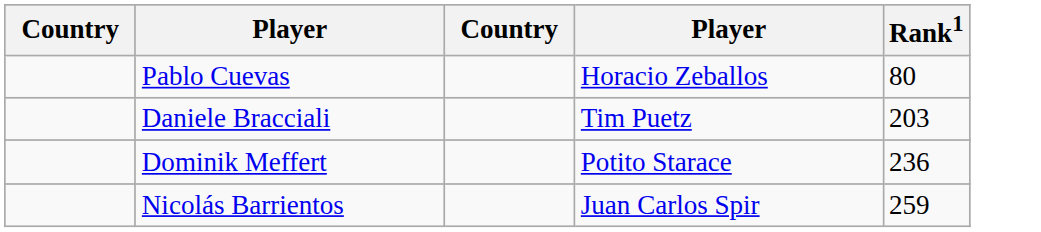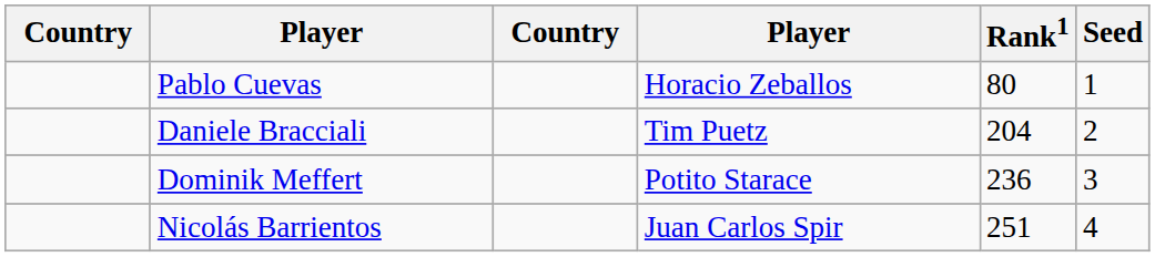+ column: Seed | 1 | 2 | 3 | 4
Daniele Bracciali | Rank1: 203 -> 204
Nicolás Barrientos | Rank1: 259 -> 251
